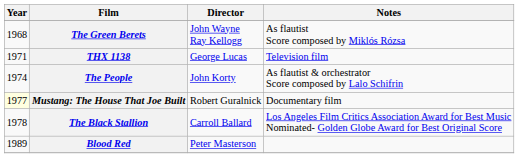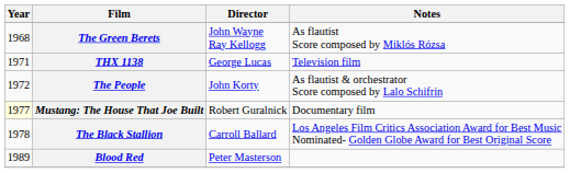The People | Year: 1974 -> 1972
